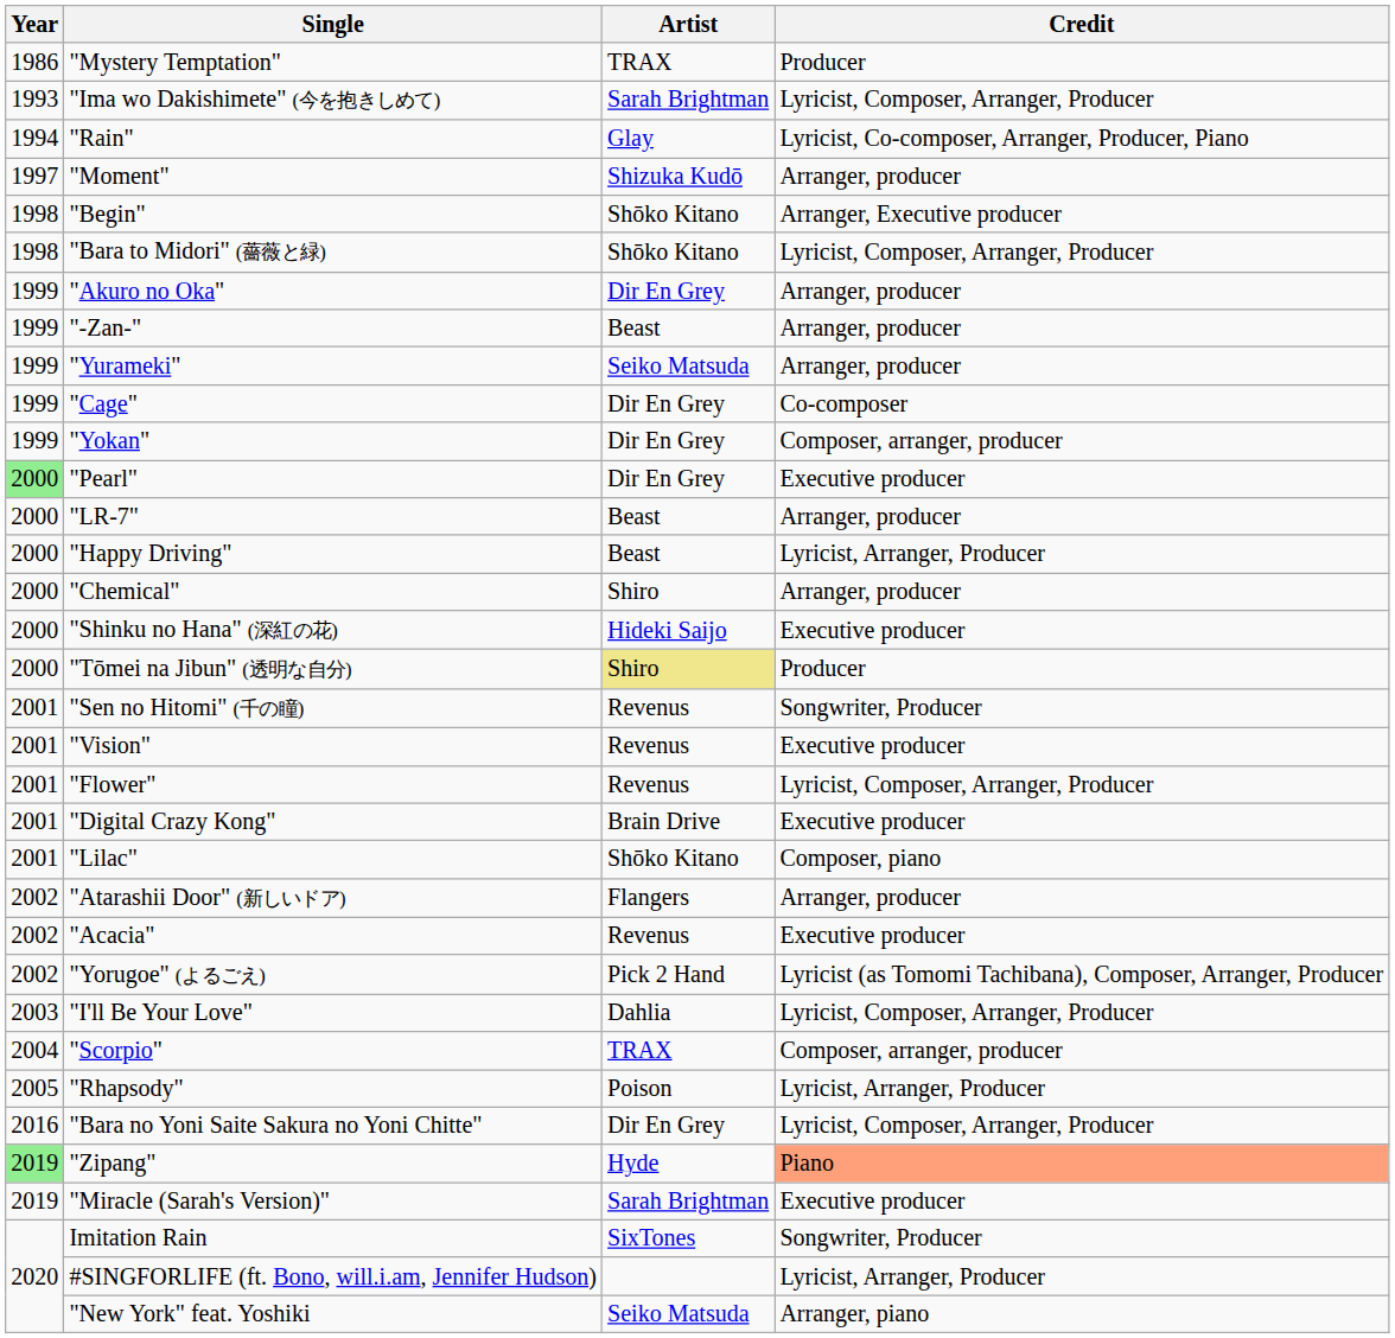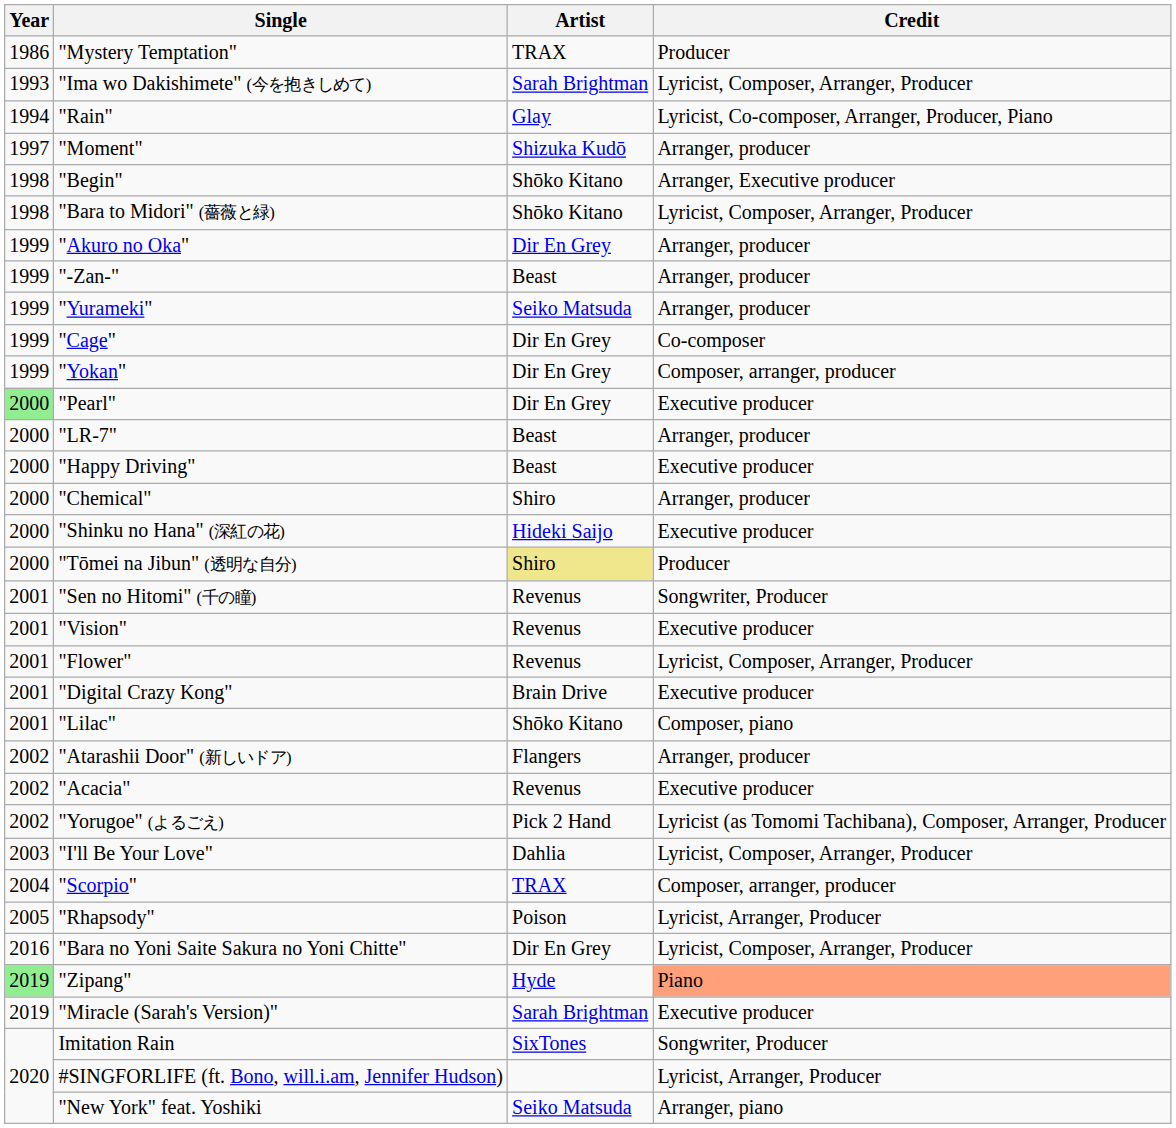"Happy Driving" | Credit: Lyricist, Arranger, Producer -> Executive producer
